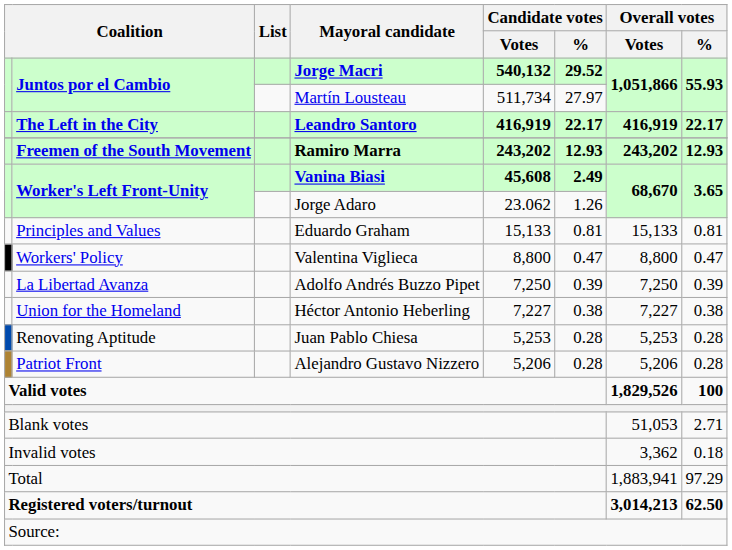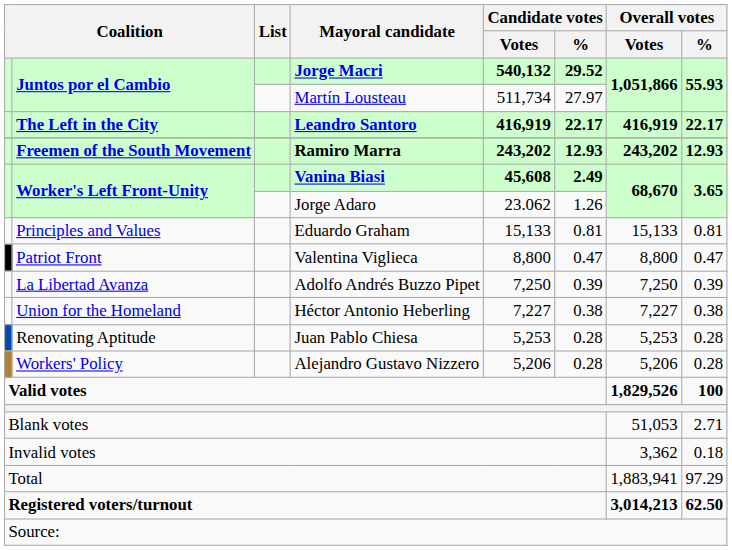Valentina Viglieca | column 2: Workers' Policy -> Patriot Front
Alejandro Gustavo Nizzero | column 2: Patriot Front -> Workers' Policy
